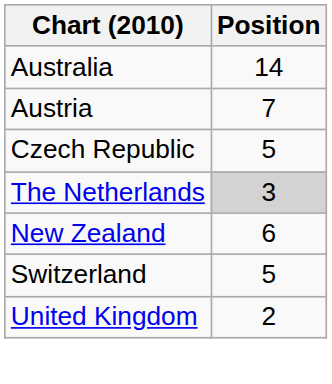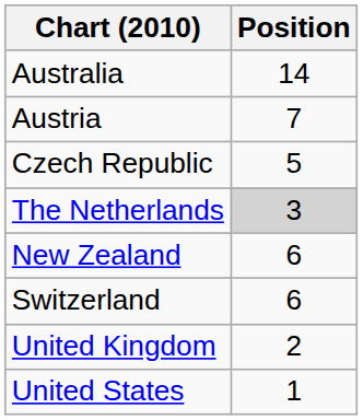Switzerland | Position: 5 -> 6
+ row: United States | 1
